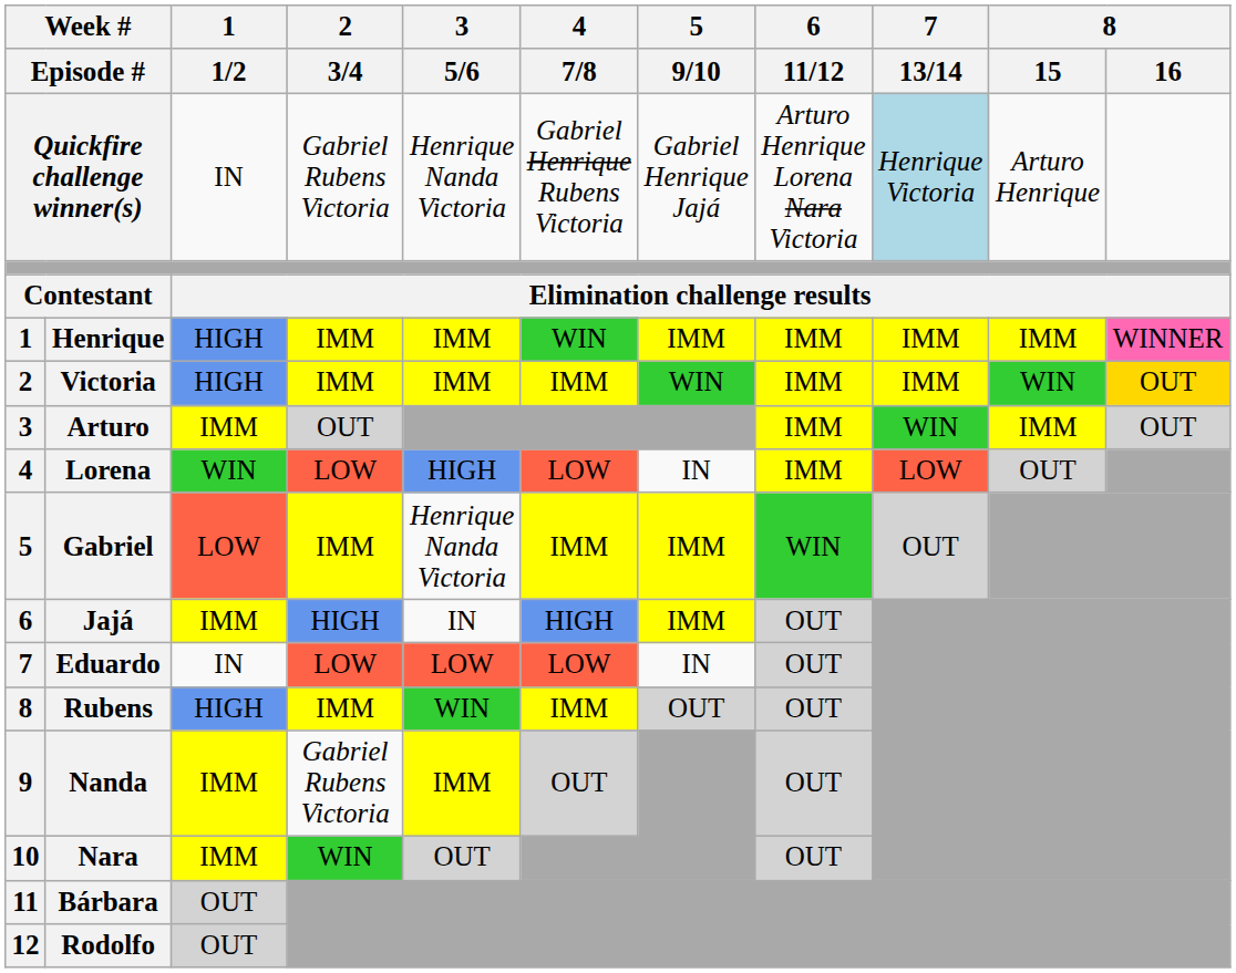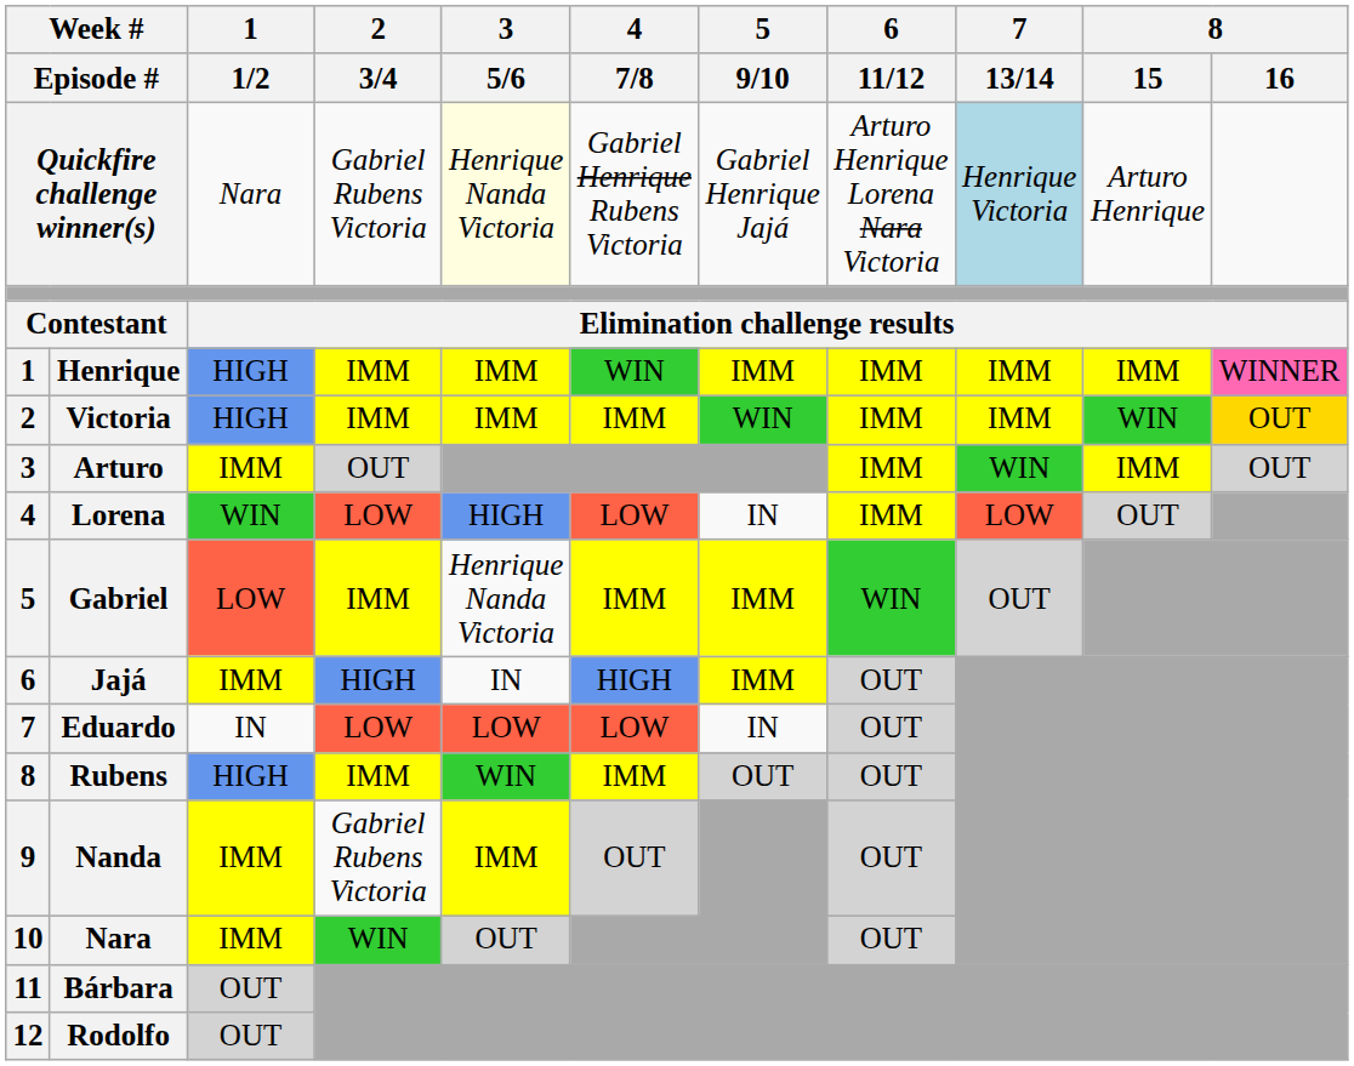Quickfire challenge winner(s) | 1 / 1/2: IN -> Nara
Quickfire challenge winner(s) | 3 / 5/6: no background -> lightyellow background
